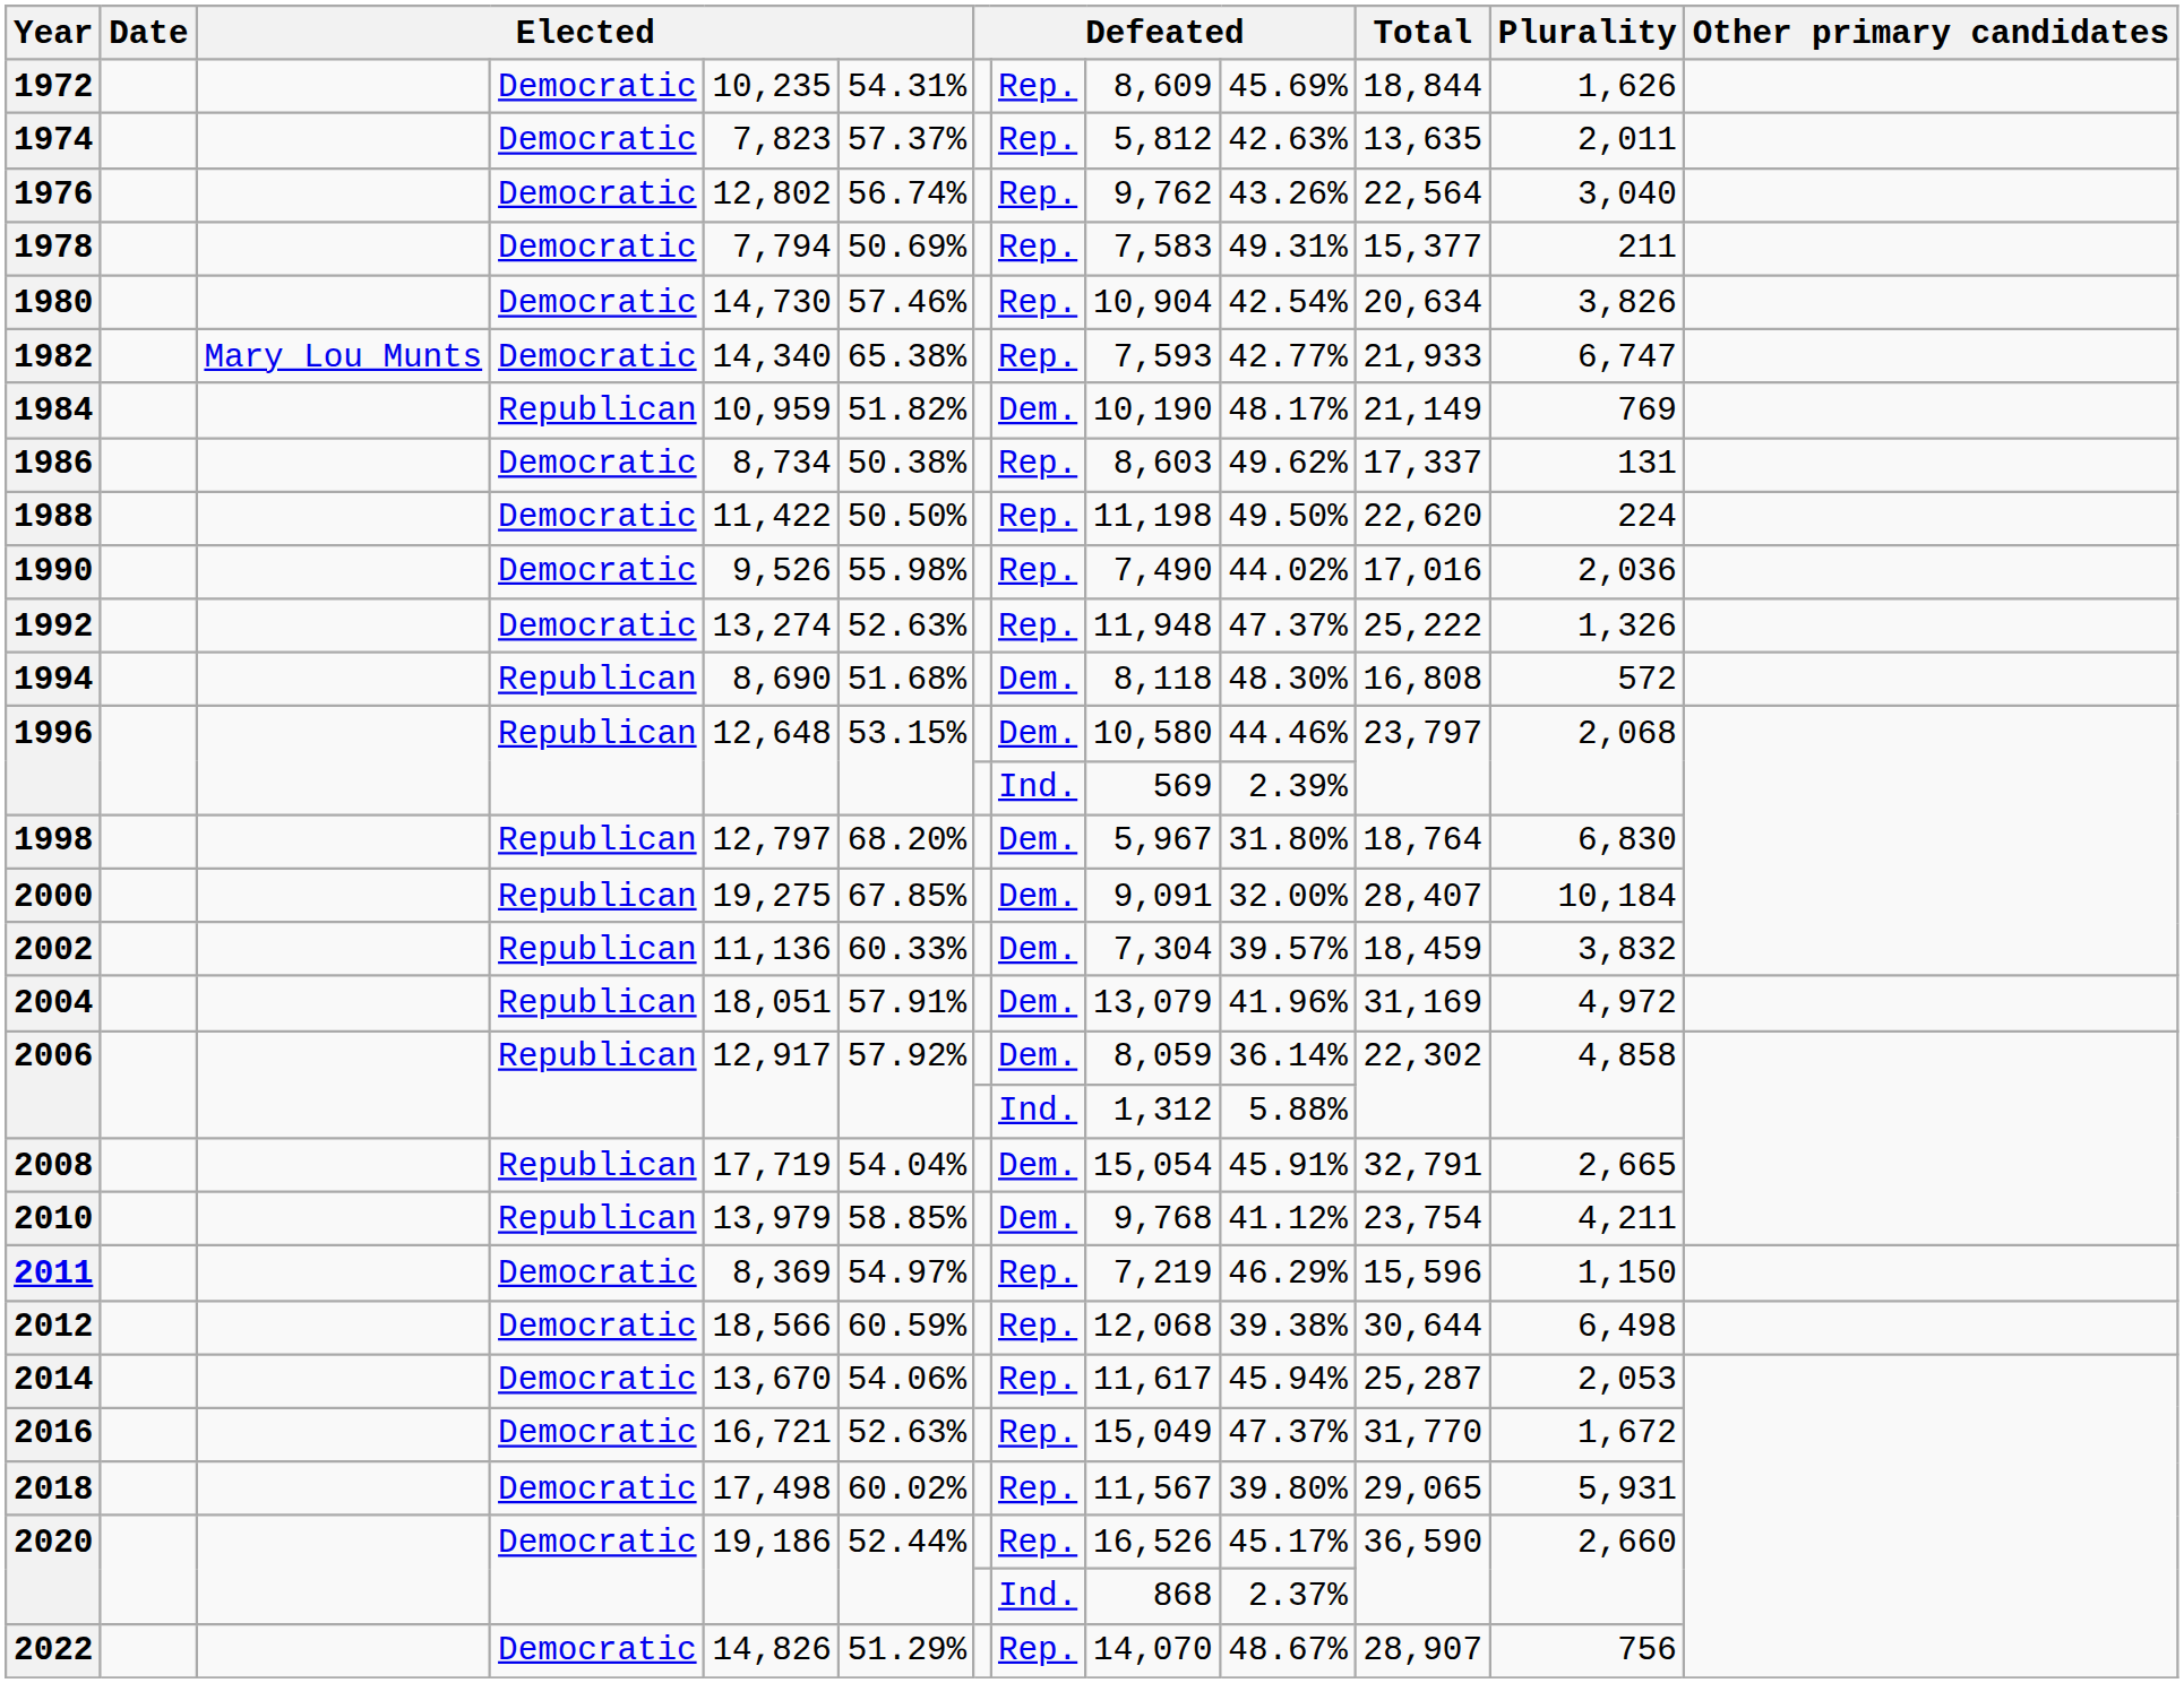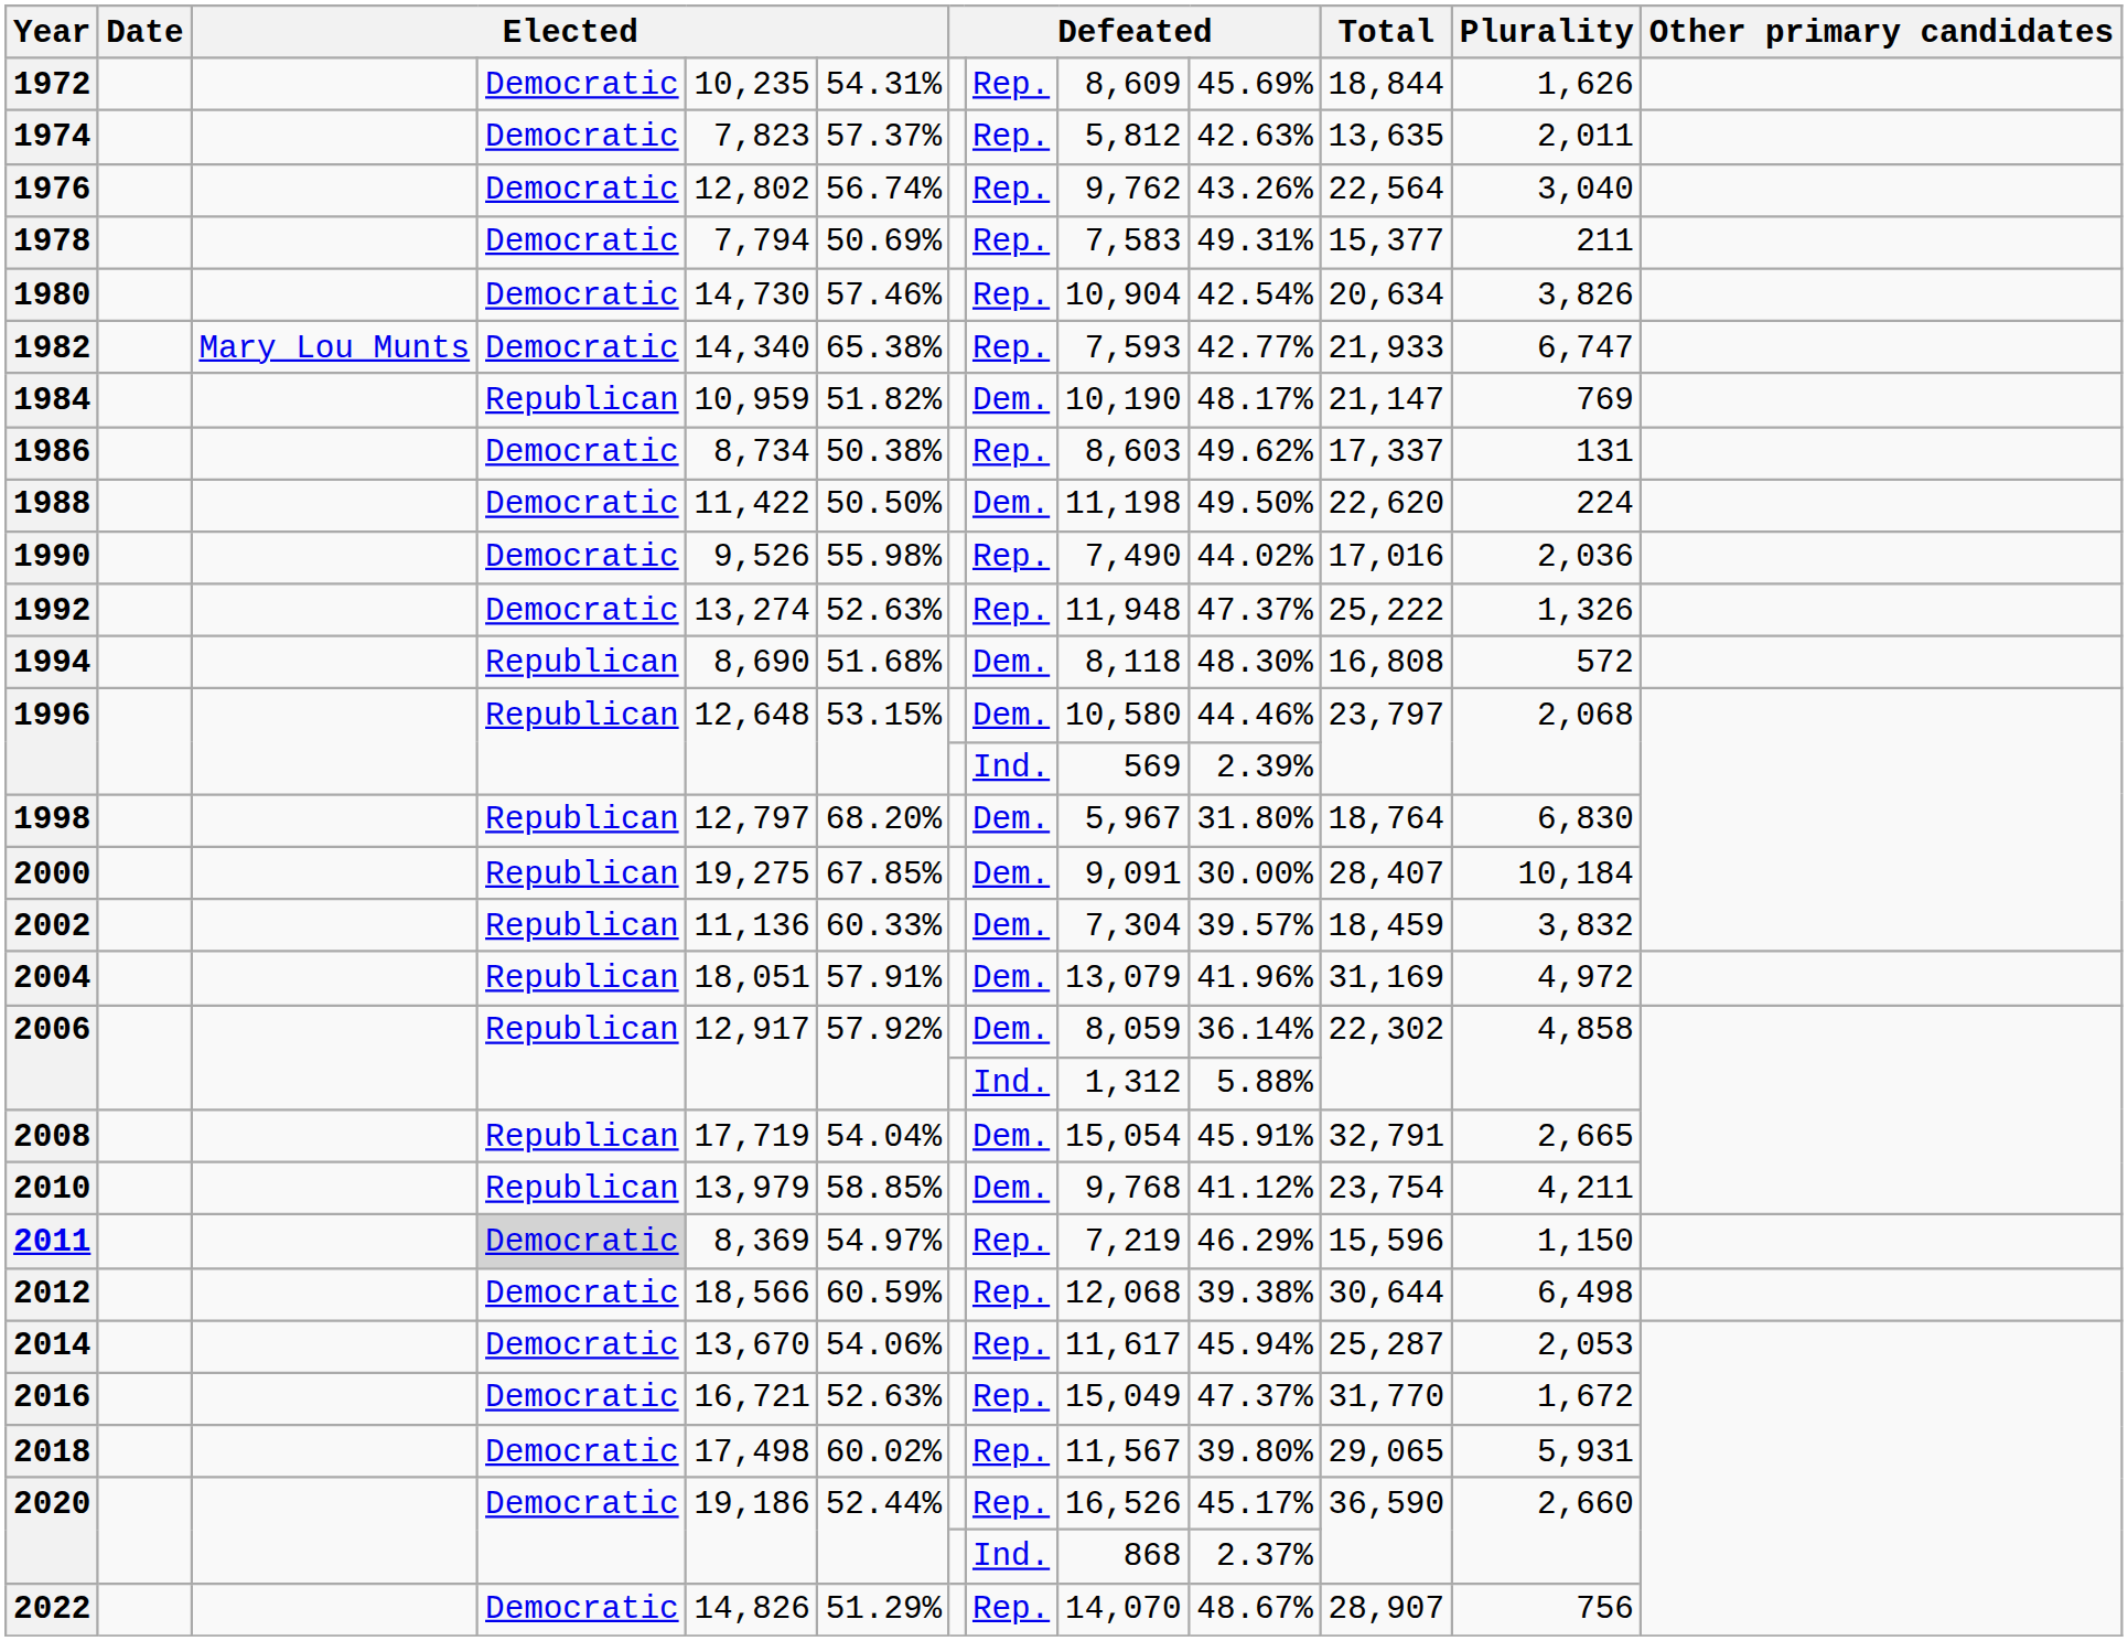1984 | Total: 21,149 -> 21,147
1988 | column 8: Rep. -> Dem.
2000 | column 10: 32.00% -> 30.00%
2011 | column 4: no background -> lightgrey background
